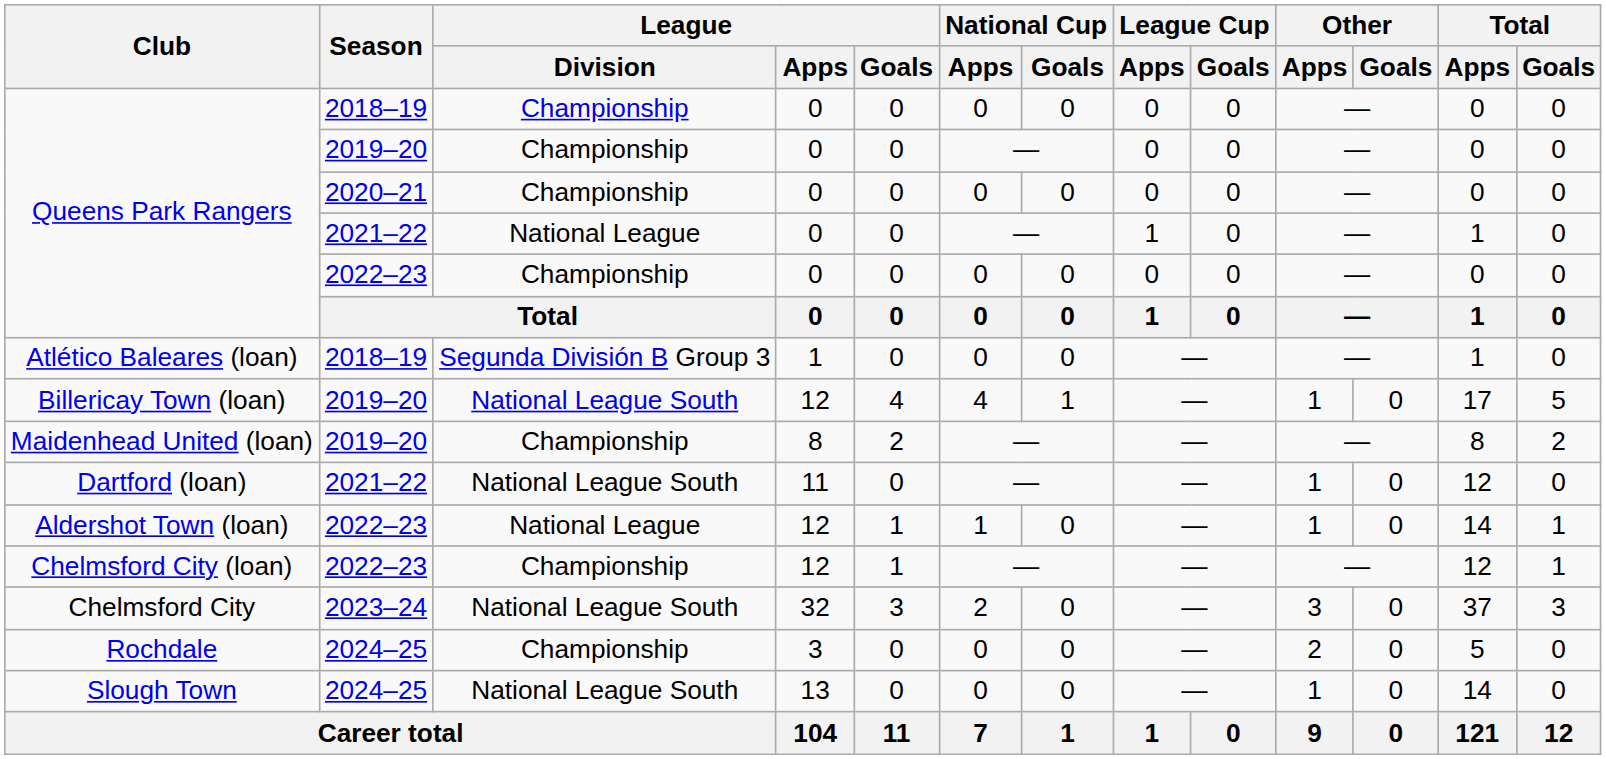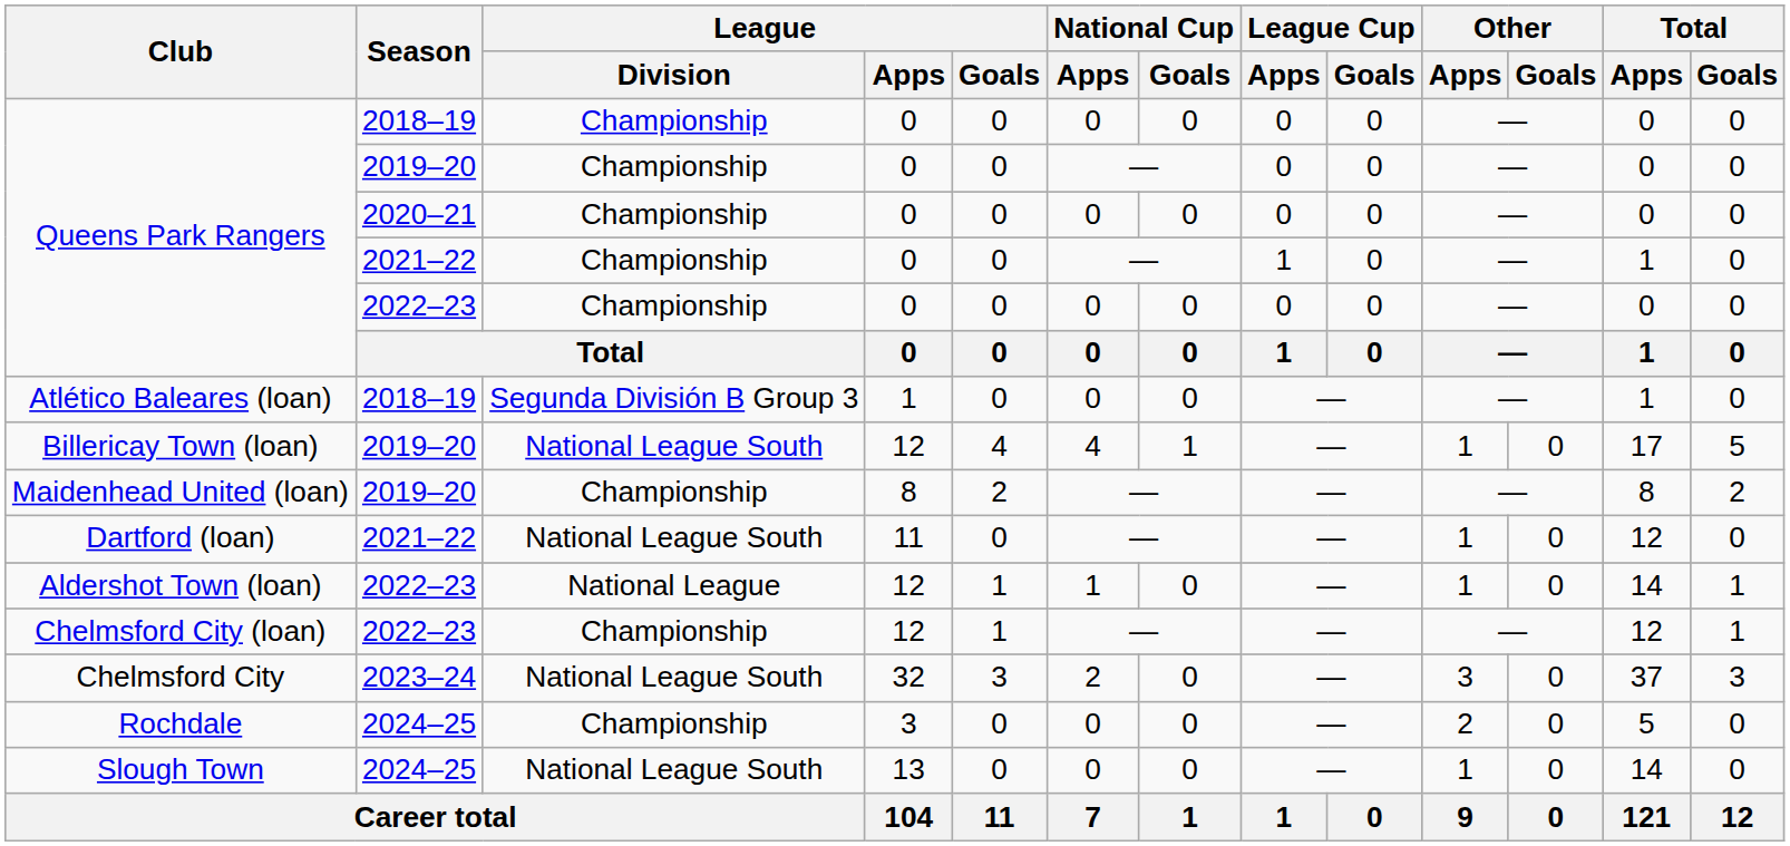Queens Park Rangers / 2021–22 | League / Division: National League -> Championship
